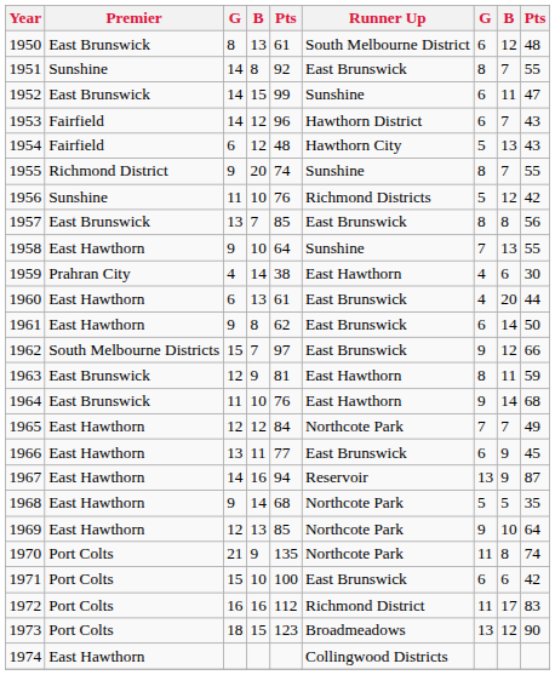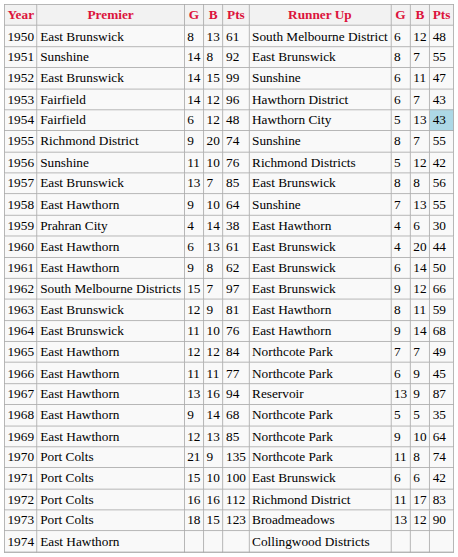1954 | column 9: no background -> lightblue background
1966 | column 3: 13 -> 11
1966 | Runner Up: East Brunswick -> Northcote Park
1967 | column 3: 14 -> 13
